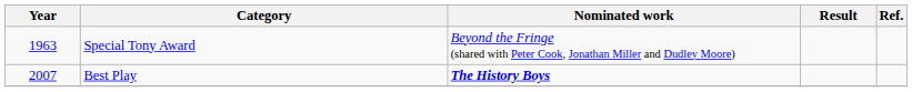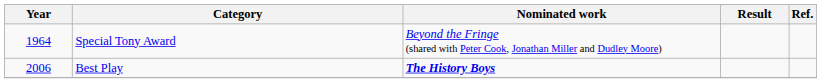Special Tony Award | Year: 1963 -> 1964
Best Play | Year: 2007 -> 2006
